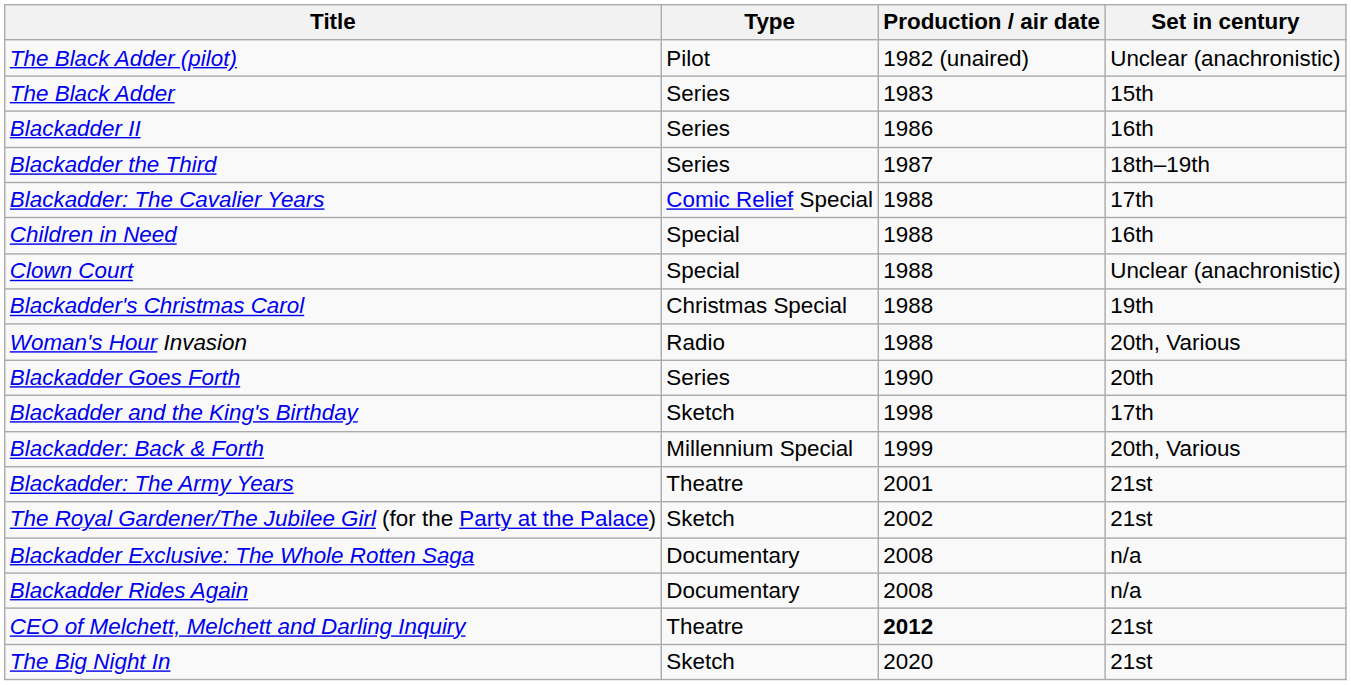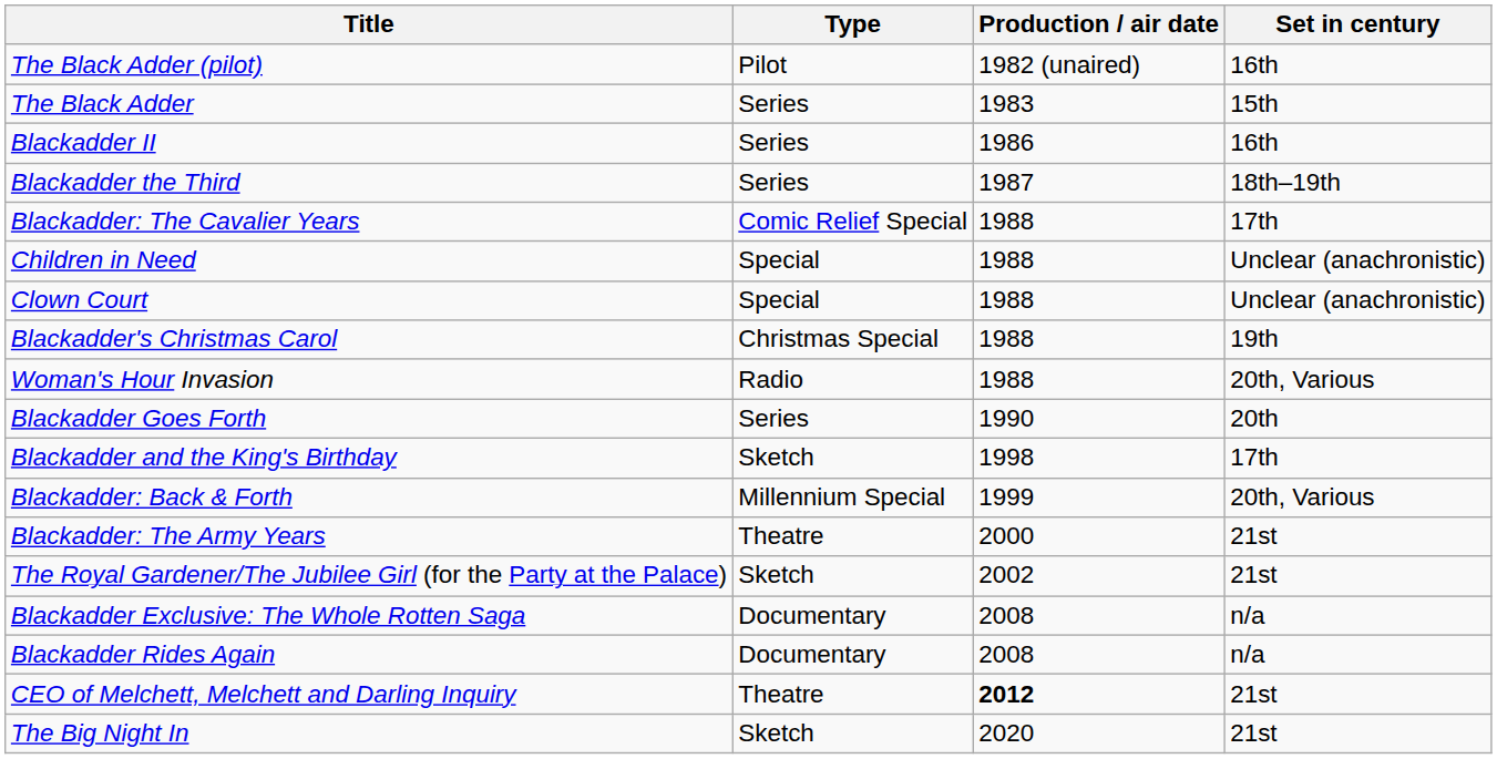The Black Adder (pilot) | Set in century: Unclear (anachronistic) -> 16th
Children in Need | Set in century: 16th -> Unclear (anachronistic)
Blackadder: The Army Years | Production / air date: 2001 -> 2000
